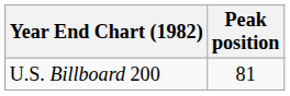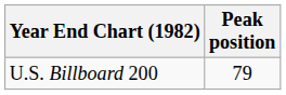U.S. Billboard 200 | Peak position: 81 -> 79
